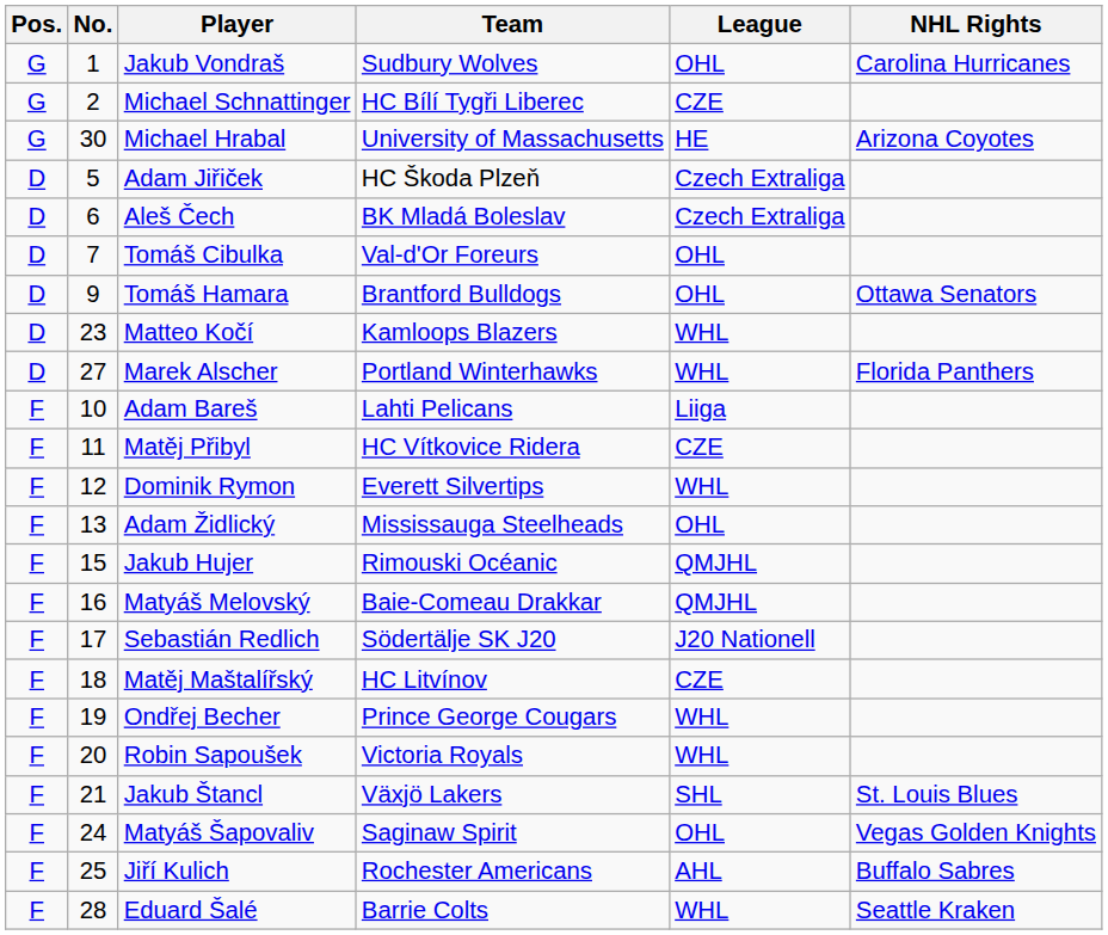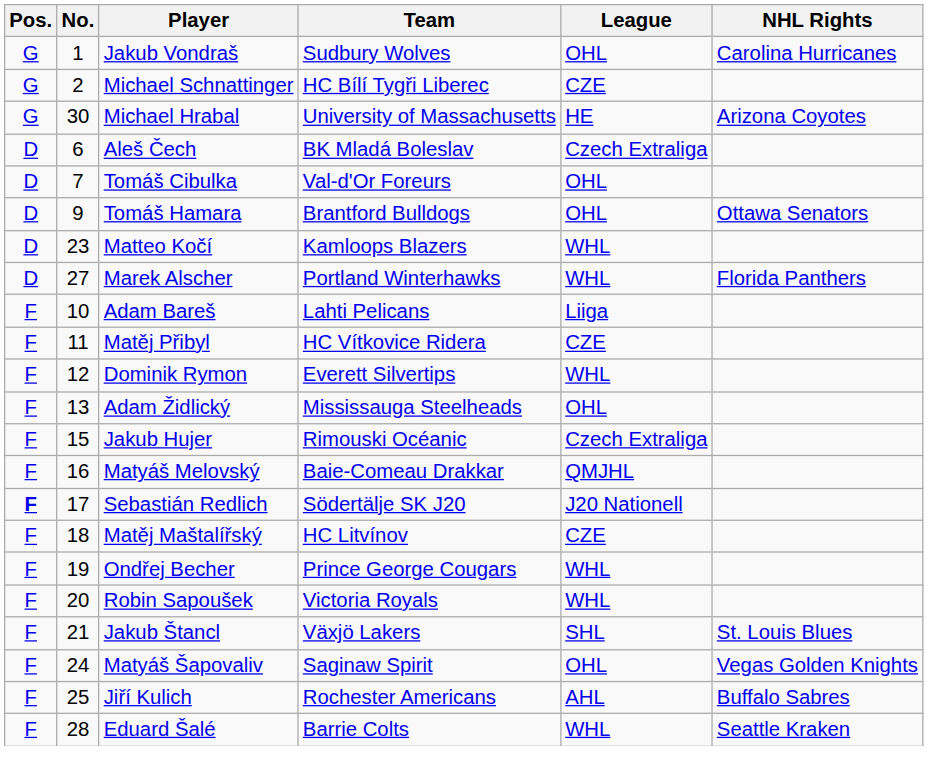- row: D | 5 | Adam Jiřiček | HC Škoda Plzeň | Czech Extraliga
Jakub Hujer | League: QMJHL -> Czech Extraliga
Sebastián Redlich | Pos.: normal -> bold
